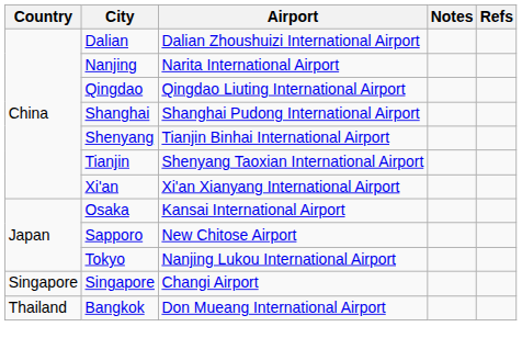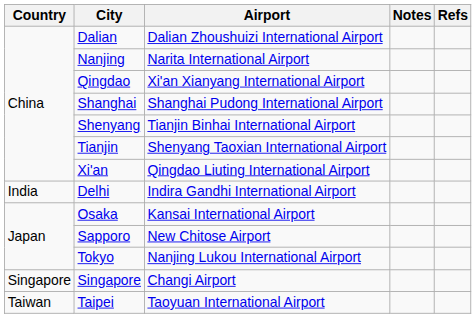Qingdao | Airport: Qingdao Liuting International Airport -> Xi'an Xianyang International Airport
Xi'an | Airport: Xi'an Xianyang International Airport -> Qingdao Liuting International Airport
+ row: India | Delhi | Indira Gandhi International Airport
+ row: Taiwan | Taipei | Taoyuan International Airport
- row: Thailand | Bangkok | Don Mueang International Airport
